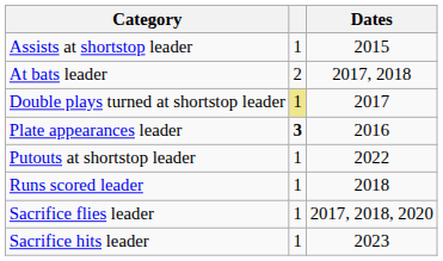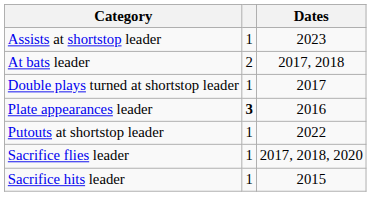Assists at shortstop leader | Dates: 2015 -> 2023
Double plays turned at shortstop leader | column 2: khaki background -> no background
- row: Runs scored leader | 1 | 2018
Sacrifice hits leader | Dates: 2023 -> 2015
